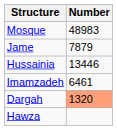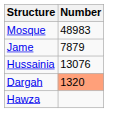Hussainia | Number: 13446 -> 13076
- row: Imamzadeh | 6461
